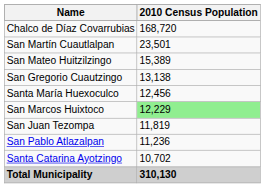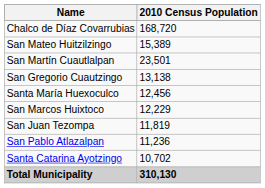rows swapped: San Martín Cuautlalpan <-> San Mateo Huitzilzingo
San Marcos Huixtoco | 2010 Census Population: lightgreen background -> no background
